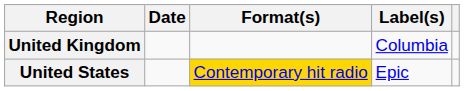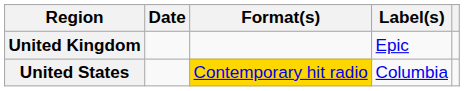United Kingdom | Label(s): Columbia -> Epic
United States | Label(s): Epic -> Columbia
